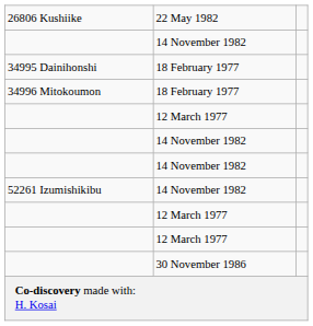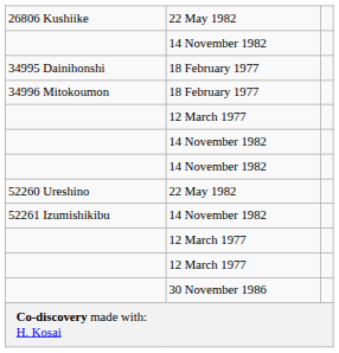+ row: 52260 Ureshino | 22 May 1982
